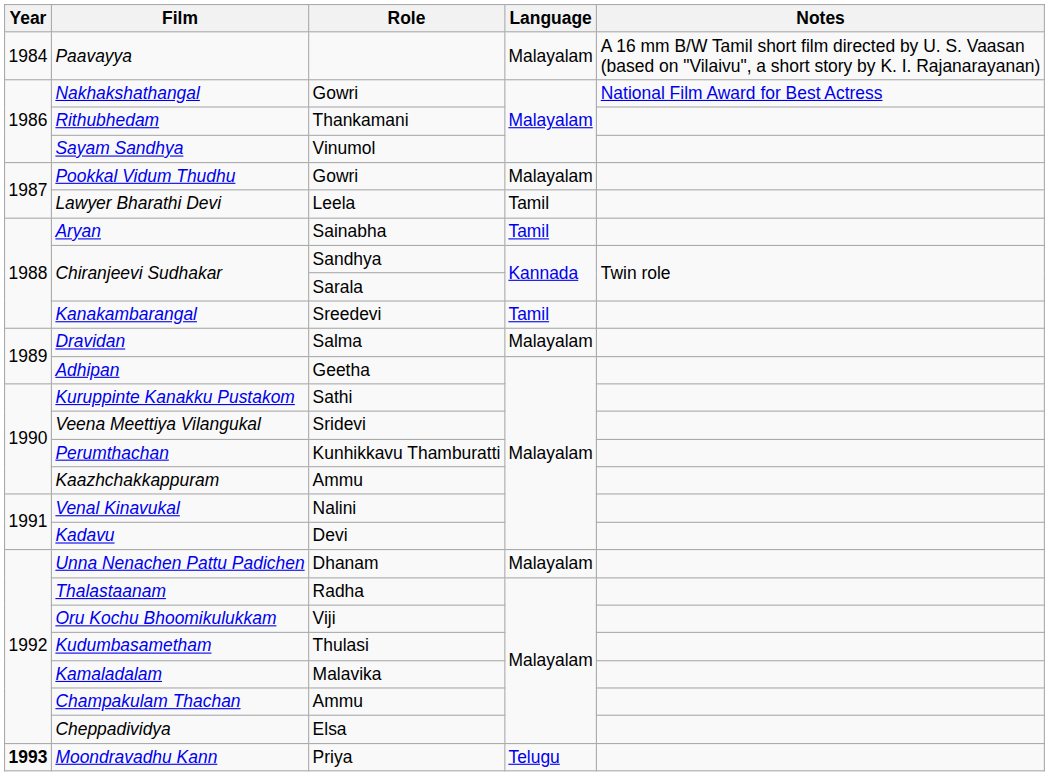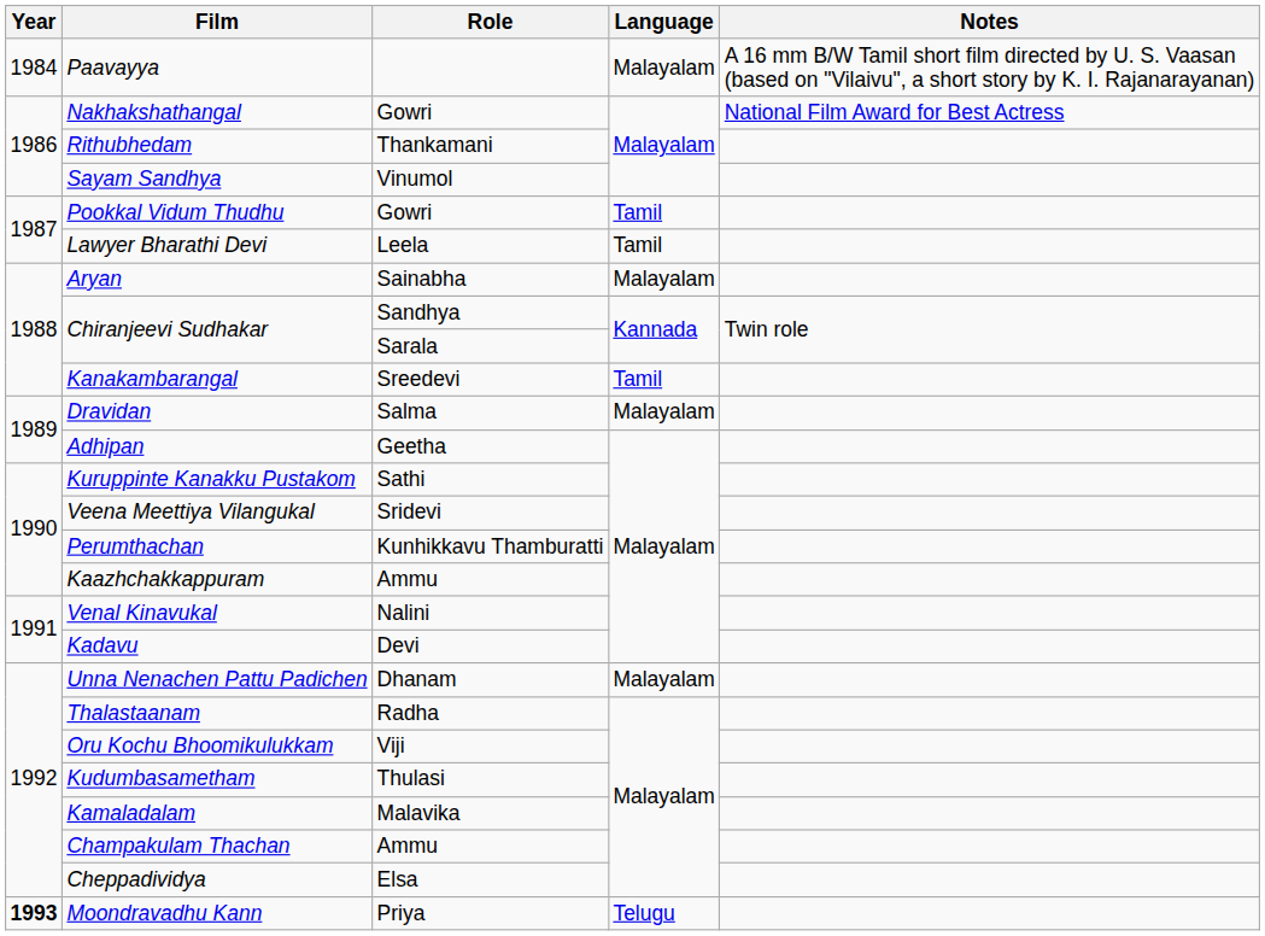Pookkal Vidum Thudhu | Language: Malayalam -> Tamil
Aryan | Language: Tamil -> Malayalam
